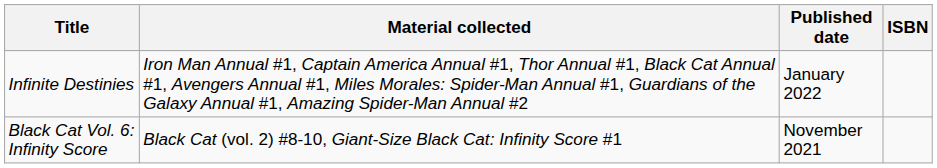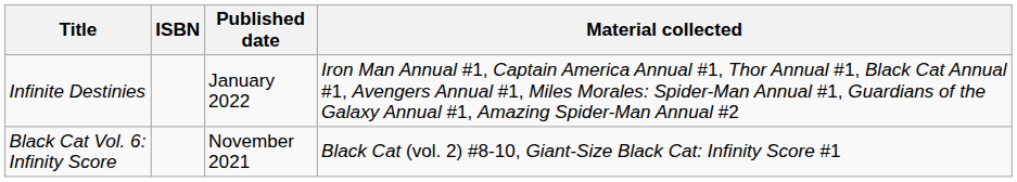columns swapped: Material collected <-> ISBN
